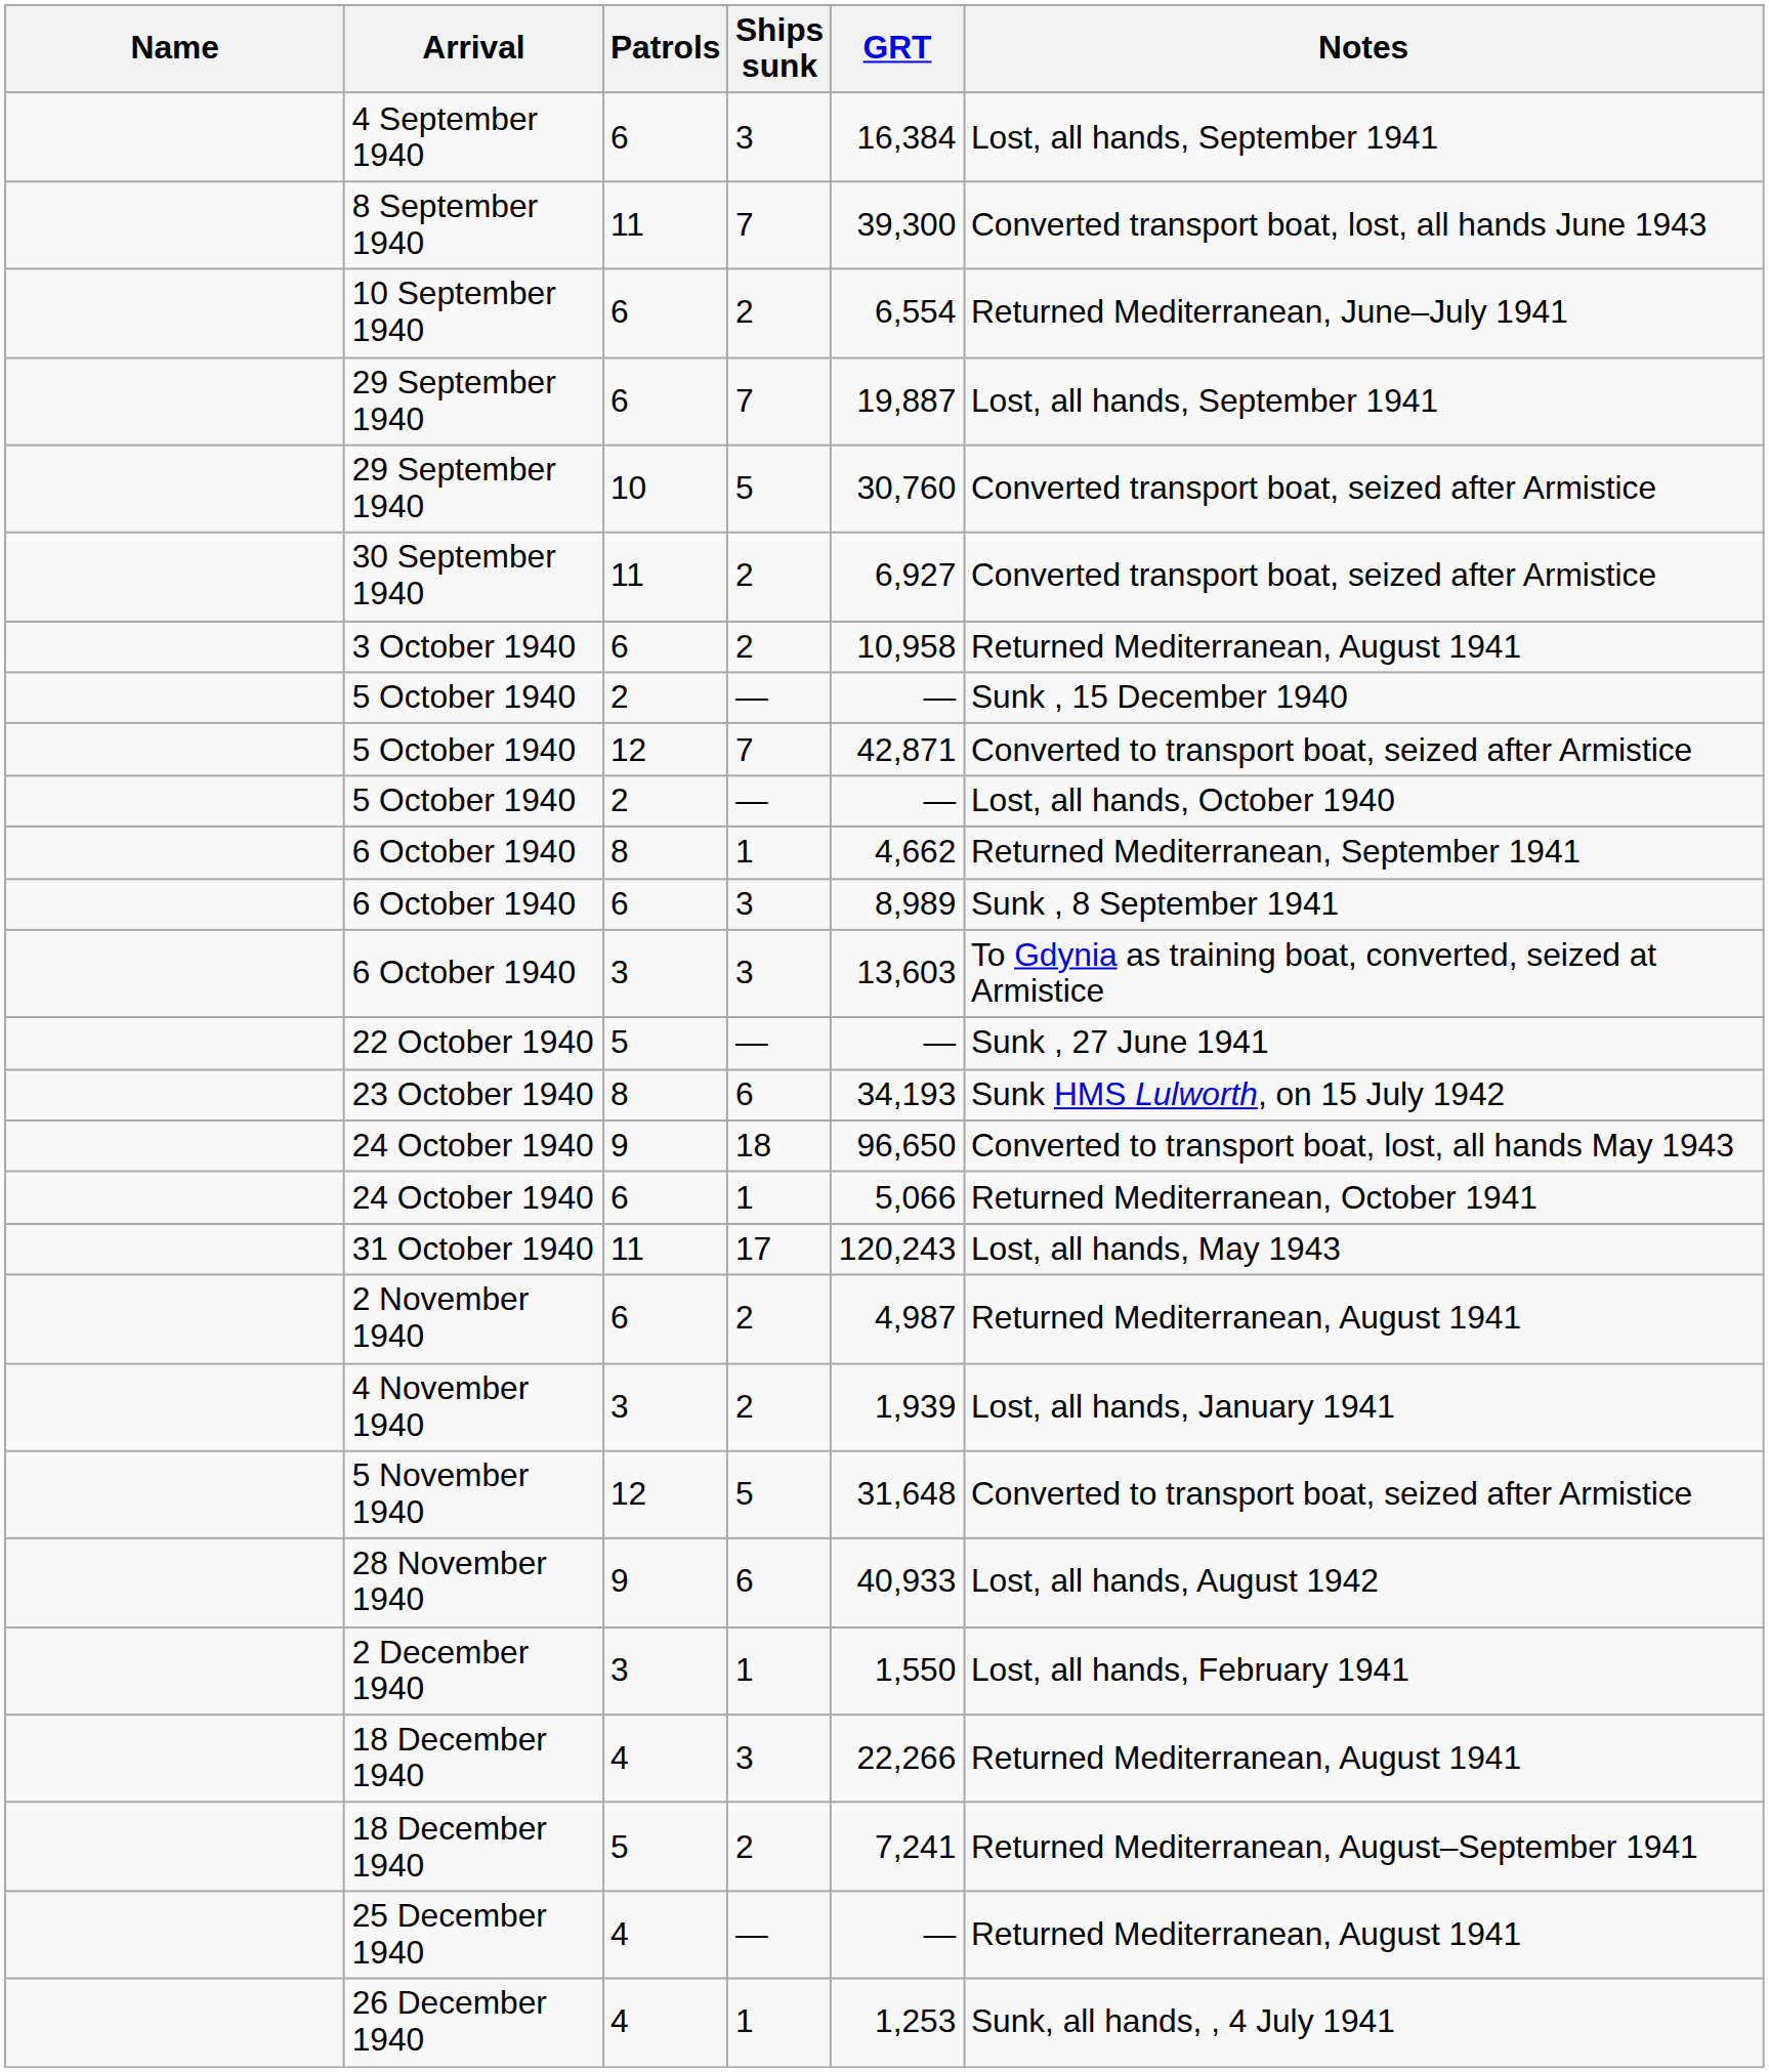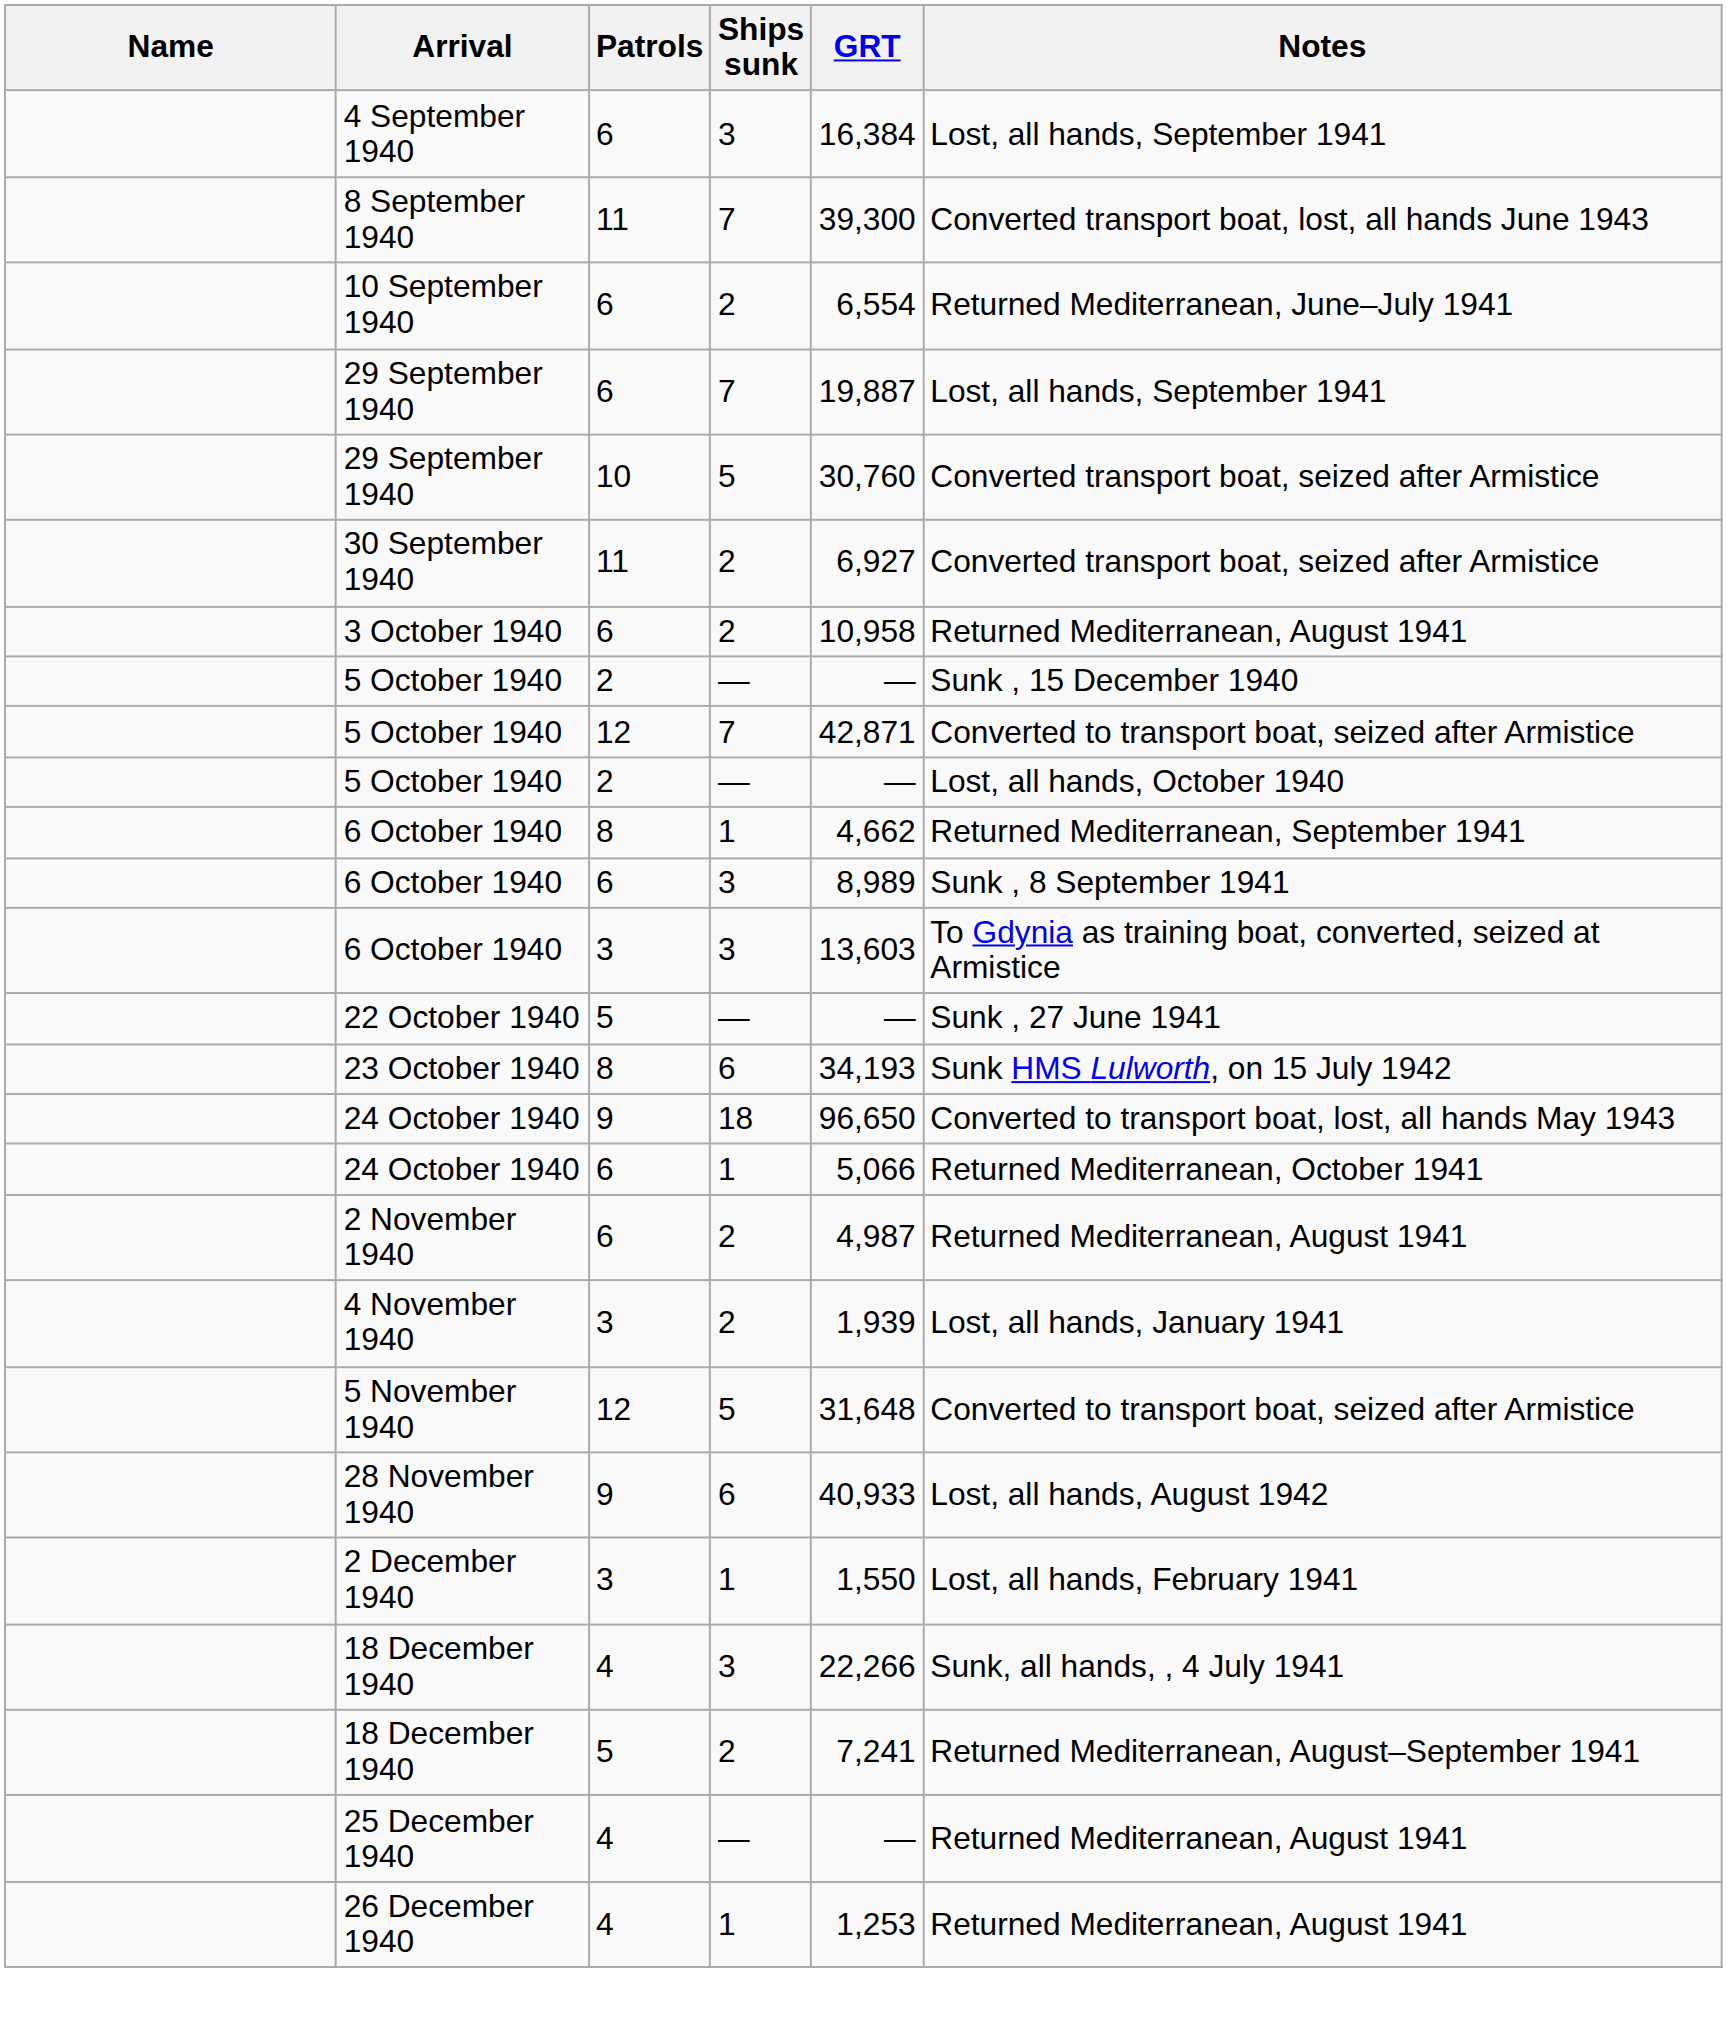- row: 31 October 1940 | 11 | 17 | 120,243 | Lost, all hands, May 1943
18 December 1940 / 4 | Notes: Returned Mediterranean, August 1941 -> Sunk, all hands, , 4 July 1941
26 December 1940 | Notes: Sunk, all hands, , 4 July 1941 -> Returned Mediterranean, August 1941
